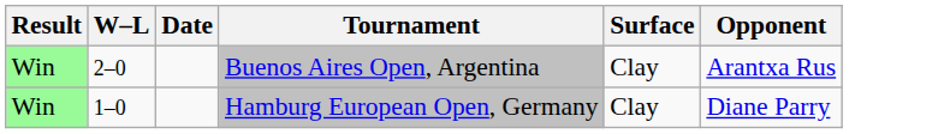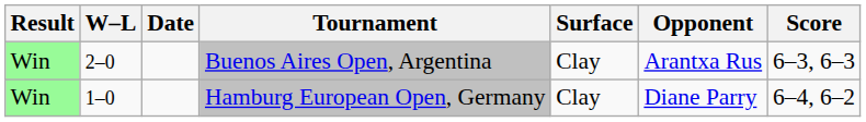+ column: Score | 6–3, 6–3 | 6–4, 6–2
